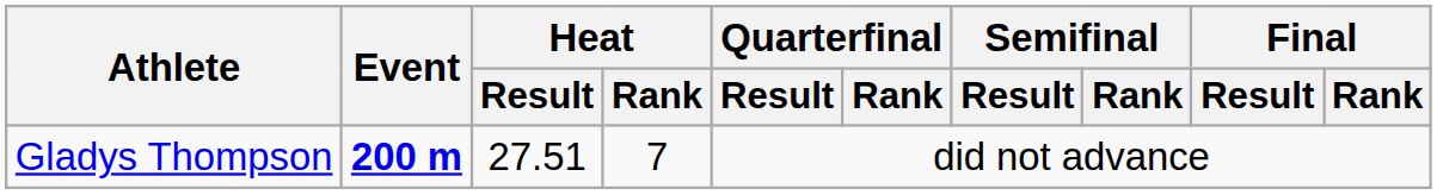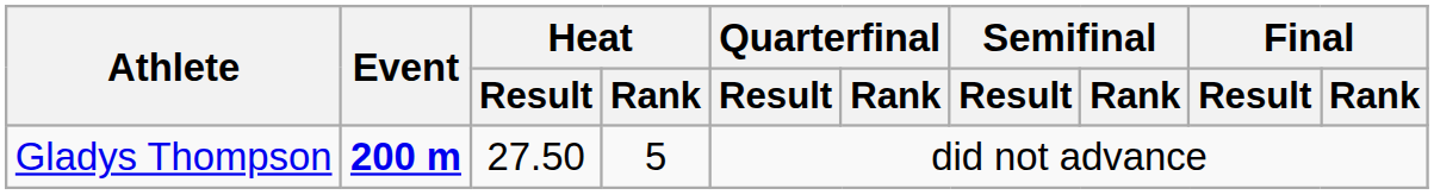Gladys Thompson | Heat / Result: 27.51 -> 27.50
Gladys Thompson | Heat / Rank: 7 -> 5
